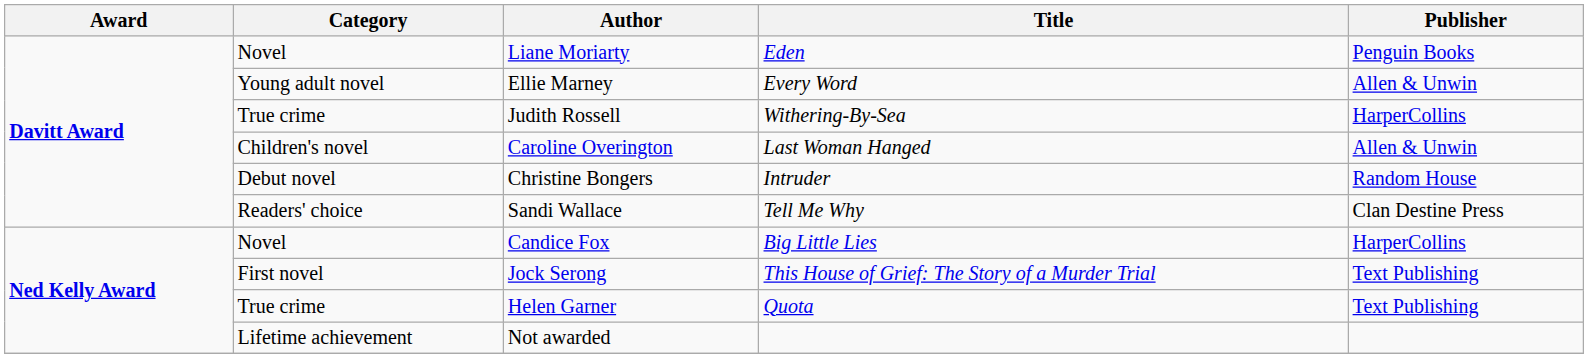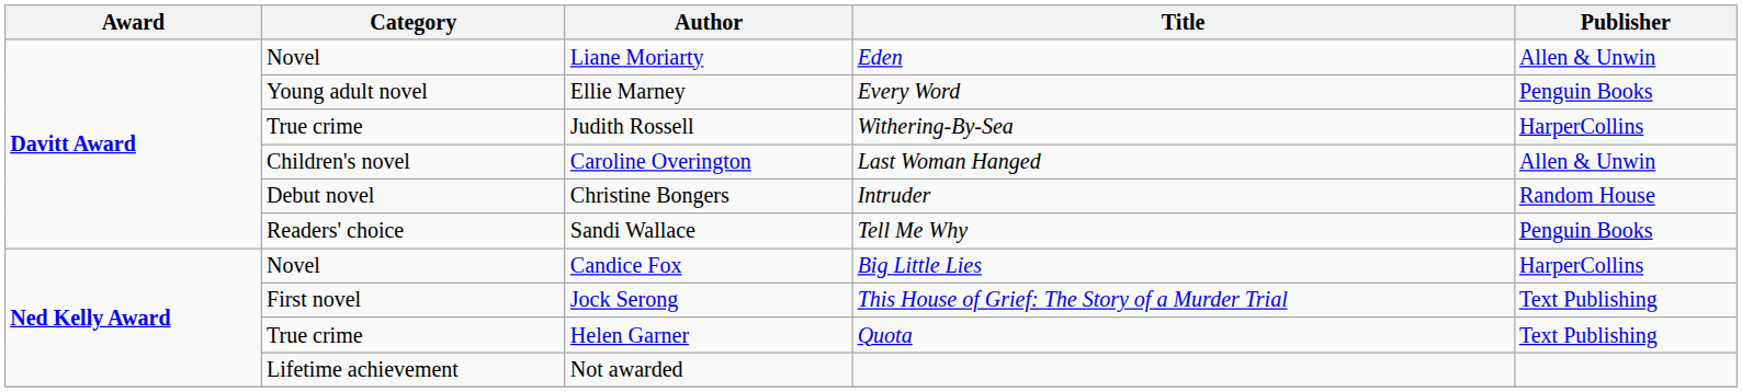Liane Moriarty | Publisher: Penguin Books -> Allen & Unwin
Ellie Marney | Publisher: Allen & Unwin -> Penguin Books
Sandi Wallace | Publisher: Clan Destine Press -> Penguin Books
